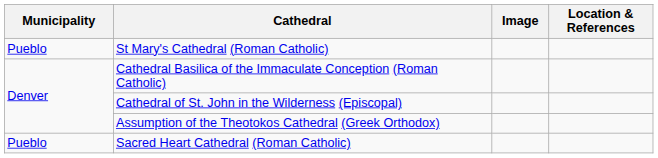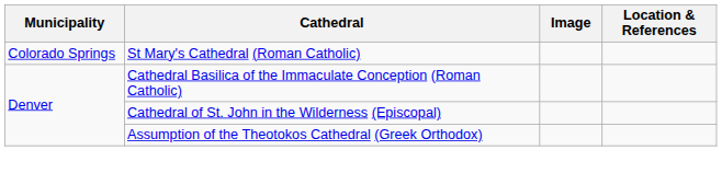St Mary's Cathedral (Roman Catholic) | Municipality: Pueblo -> Colorado Springs
- row: Pueblo | Sacred Heart Cathedral (Roman Catholic)
